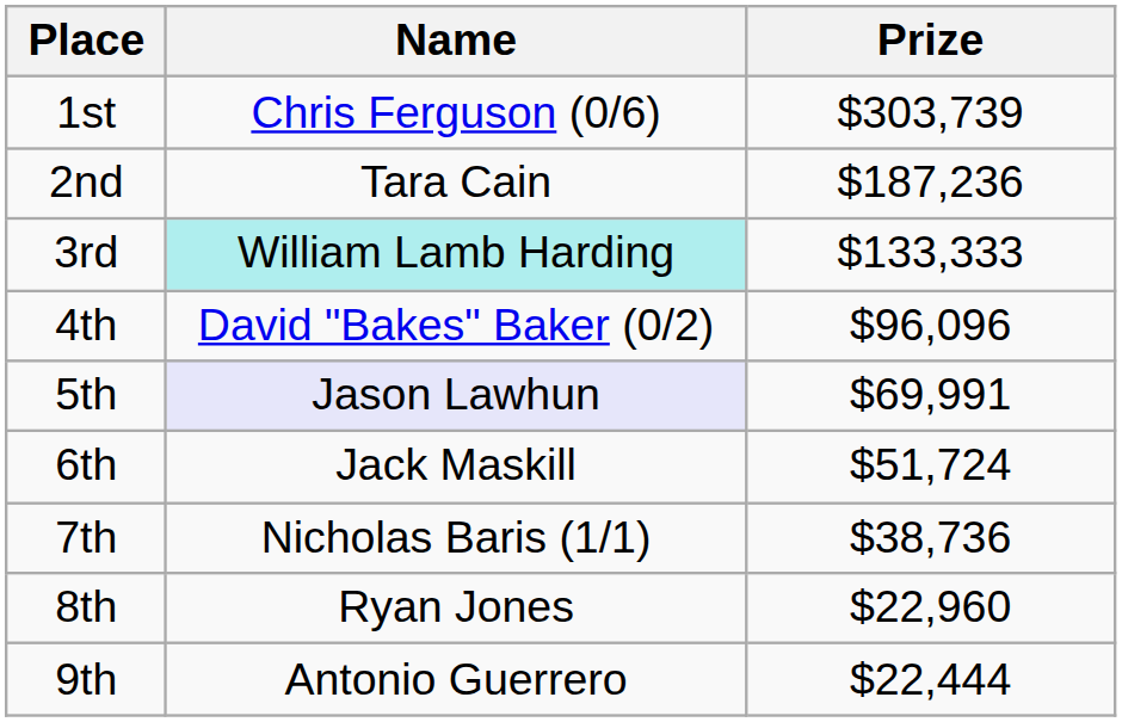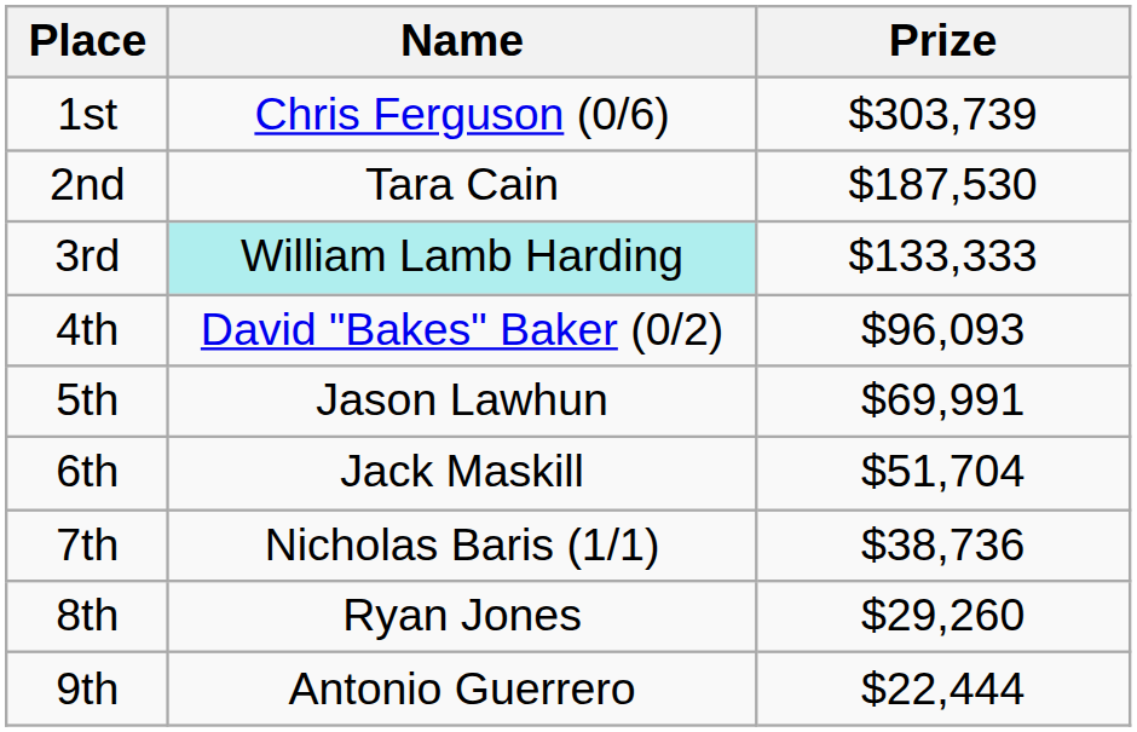2nd | Prize: $187,236 -> $187,530
4th | Prize: $96,096 -> $96,093
5th | Name: lavender background -> no background
6th | Prize: $51,724 -> $51,704
8th | Prize: $22,960 -> $29,260
